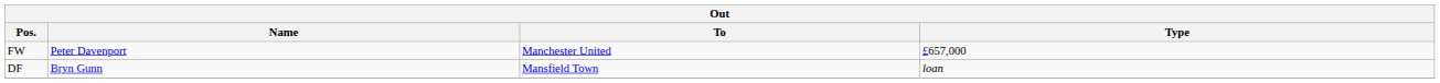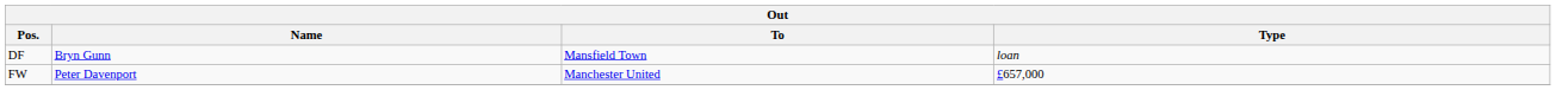rows swapped: DF <-> FW
